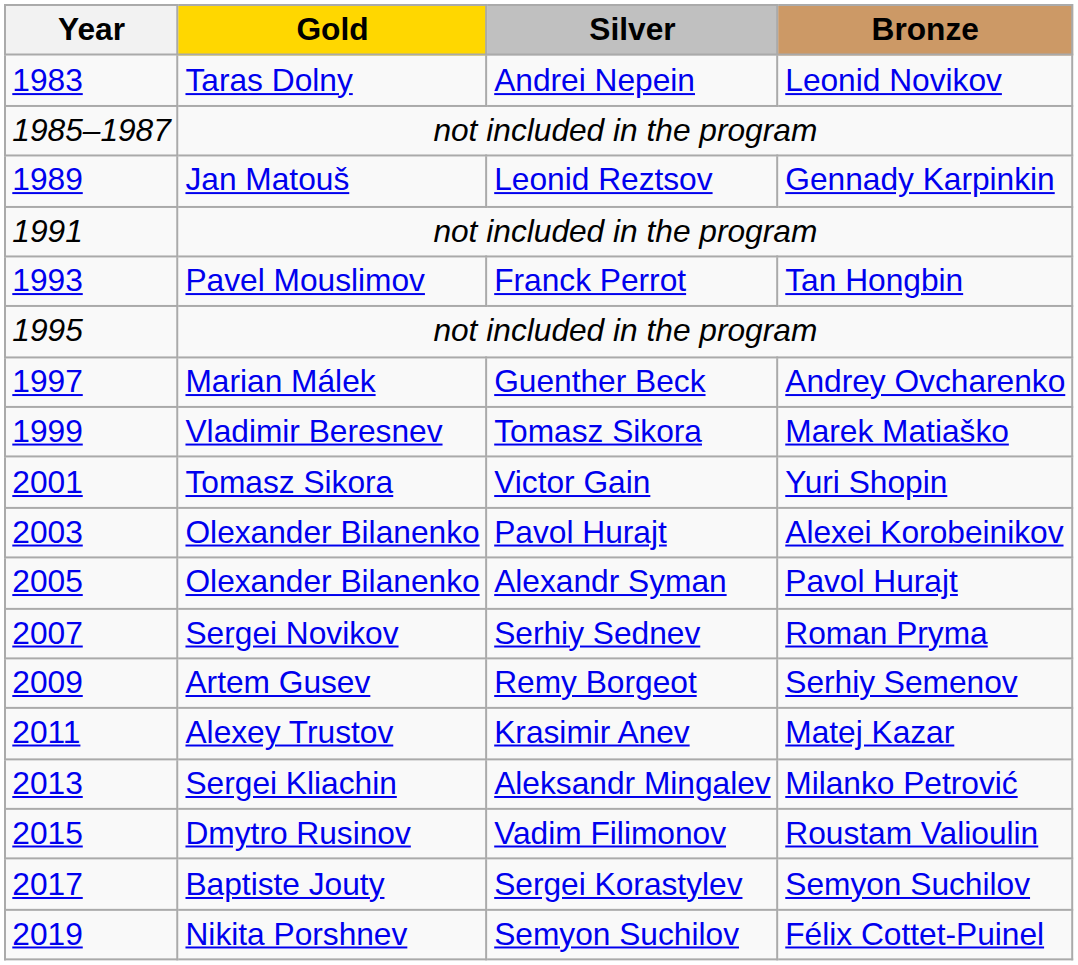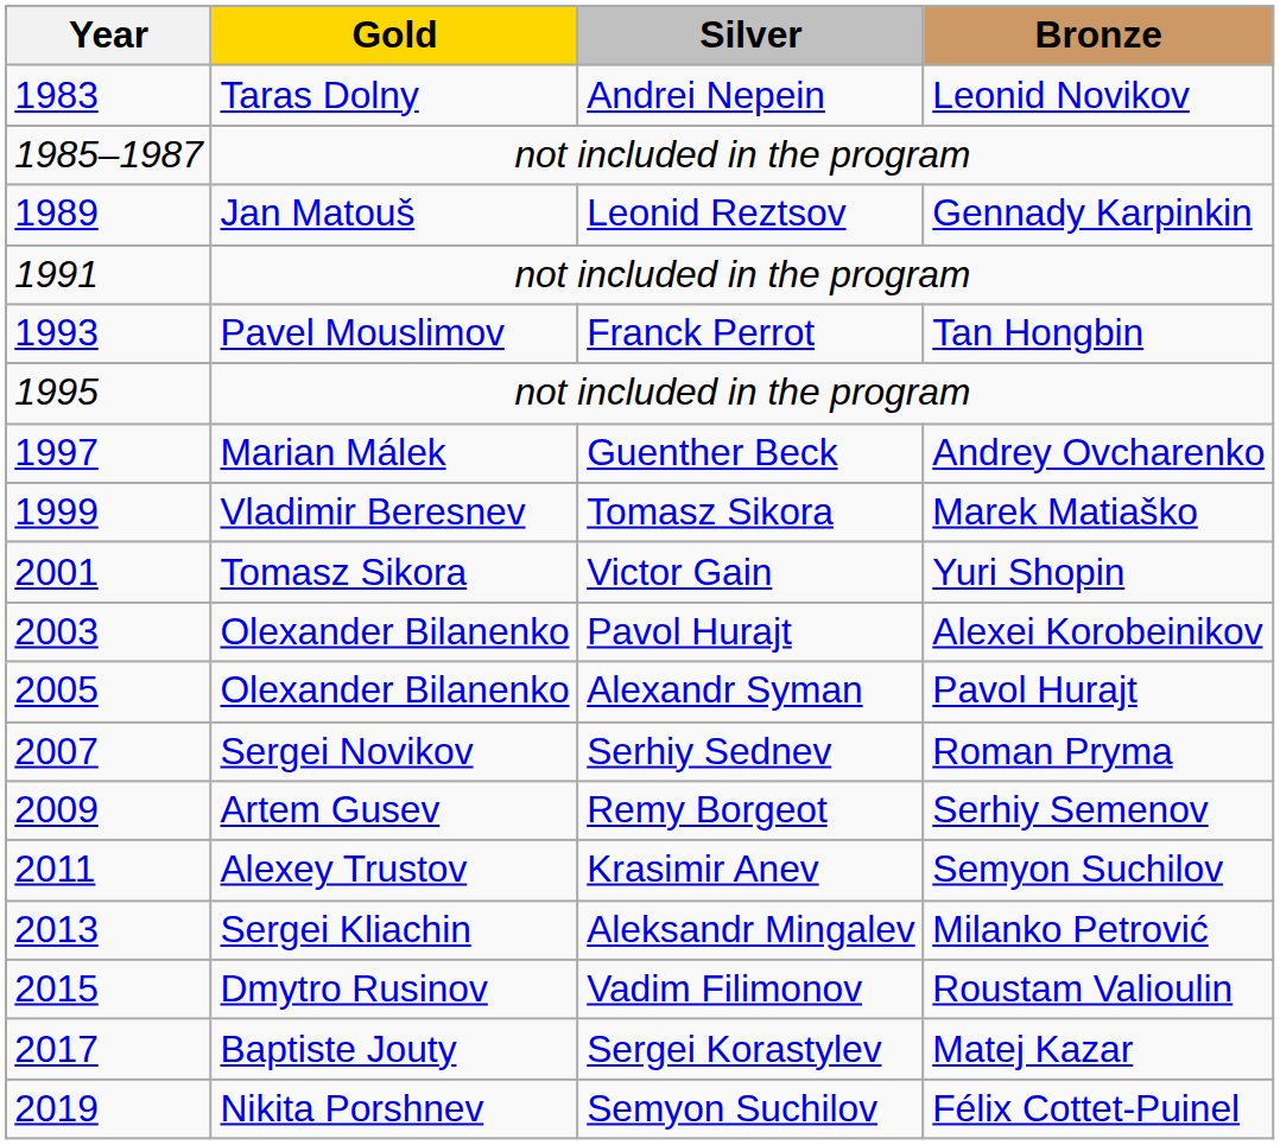2011 | Bronze: Matej Kazar -> Semyon Suchilov
2017 | Bronze: Semyon Suchilov -> Matej Kazar
